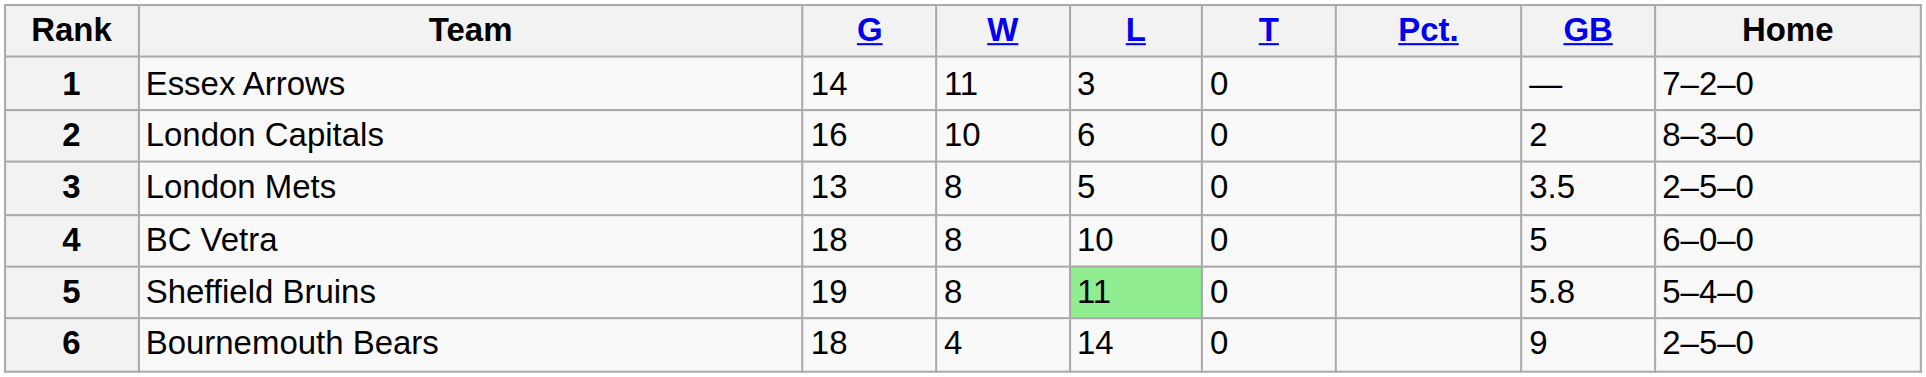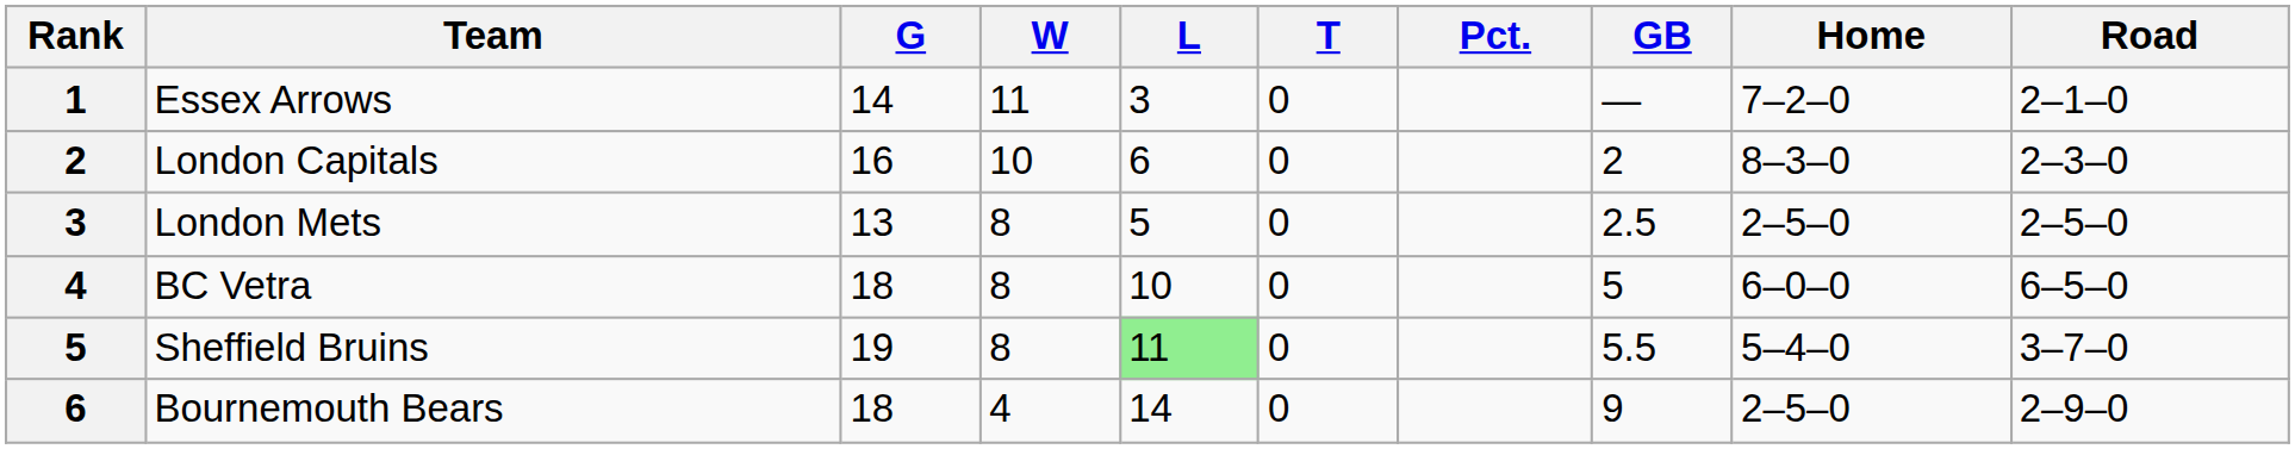+ column: Road | 2–1–0 | 2–3–0 | 2–5–0 | 6–5–0 | 3–7–0 | 2–9–0
London Mets | GB: 3.5 -> 2.5
Sheffield Bruins | GB: 5.8 -> 5.5
